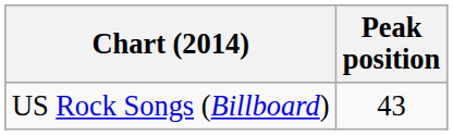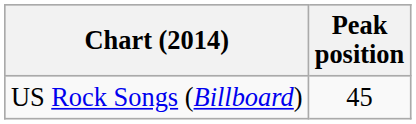US Rock Songs (Billboard) | Peak position: 43 -> 45
